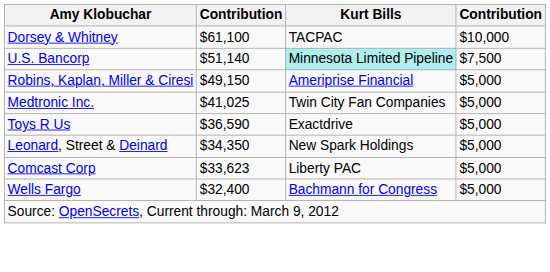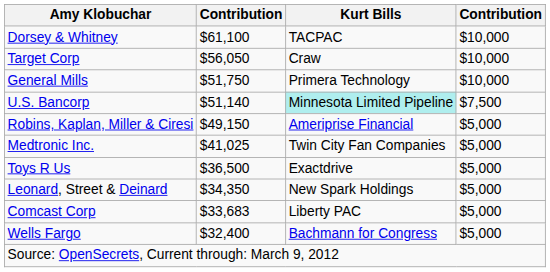+ row: Target Corp | $56,050 | Craw | $10,000
+ row: General Mills | $51,750 | Primera Technology | $10,000
Toys R Us | column 2: $36,590 -> $36,500
Comcast Corp | column 2: $33,623 -> $33,683
